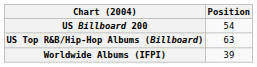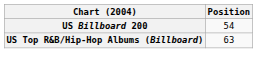- row: Worldwide Albums (IFPI) | 39
